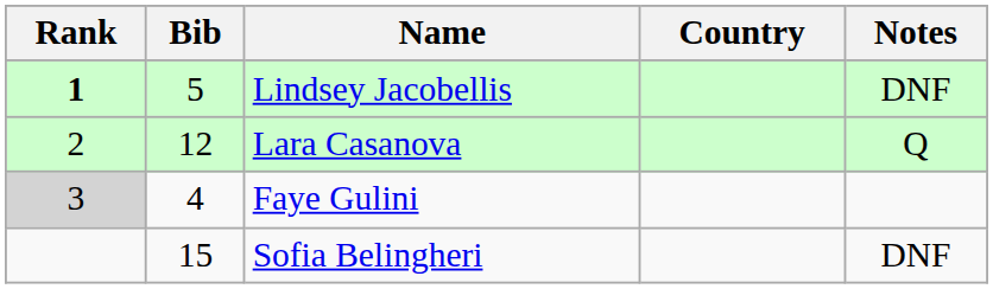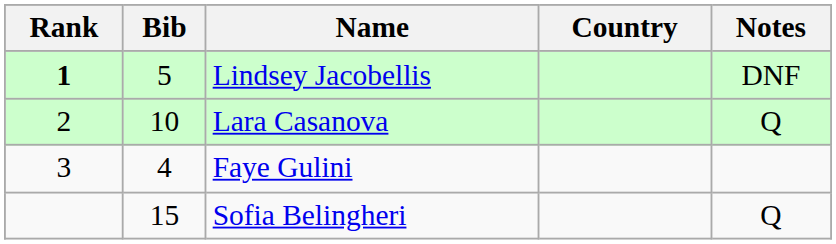Lara Casanova | Bib: 12 -> 10
Faye Gulini | Rank: lightgrey background -> no background
Sofia Belingheri | Notes: DNF -> Q
